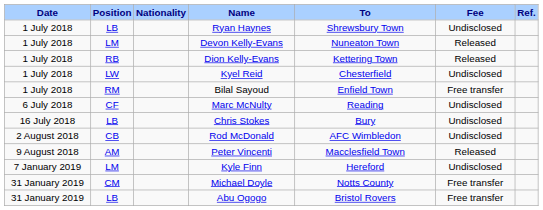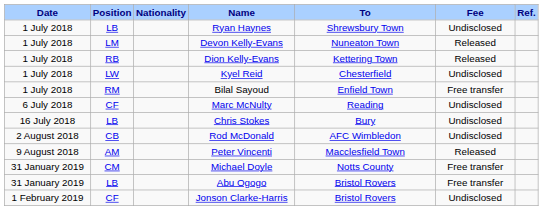- row: 7 January 2019 | LM | Kyle Finn | Hereford | Undisclosed
+ row: 1 February 2019 | CF | Jonson Clarke-Harris | Bristol Rovers | Undisclosed
